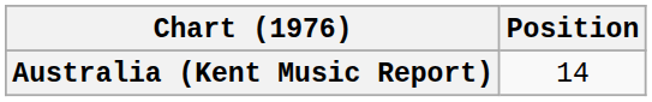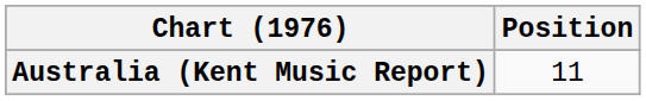Australia (Kent Music Report) | Position: 14 -> 11
